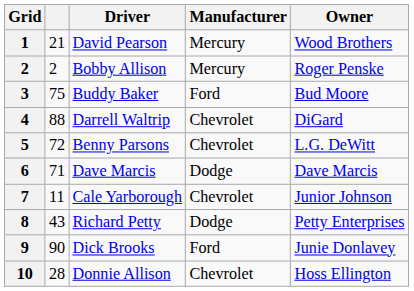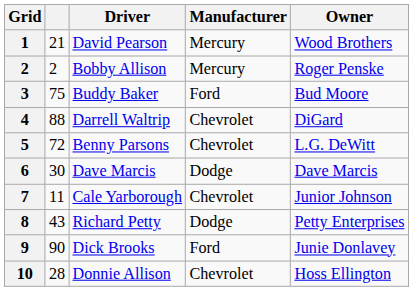6 | column 2: 71 -> 30
